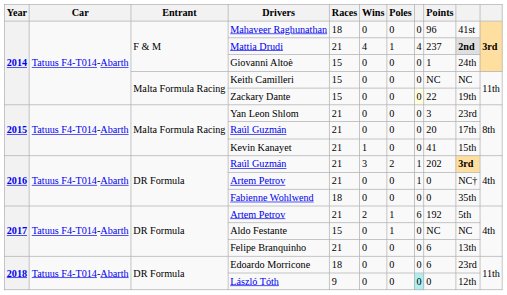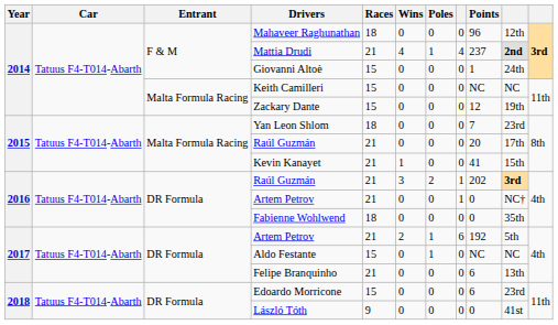Mahaveer Raghunathan | column 10: 41st -> 12th
Zackary Dante | Points: 22 -> 12
Yan Leon Shlom | Races: 21 -> 18
Yan Leon Shlom | Points: 3 -> 7
Edoardo Morricone | Races: 18 -> 15
László Tóth | column 8: paleturquoise background -> no background
László Tóth | column 10: 12th -> 41st
